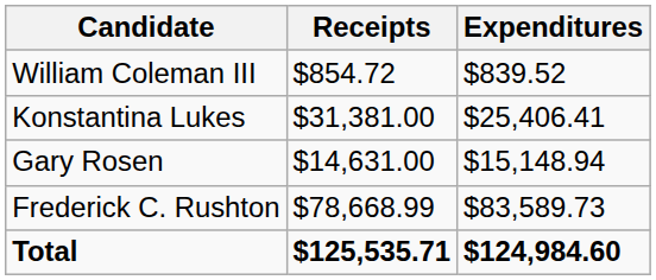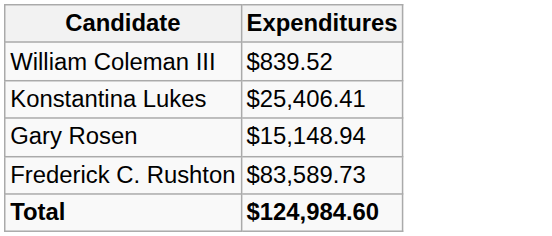- column: Receipts | $854.72 | $31,381.00 | $14,631.00 | $78,668.99 | $125,535.71
